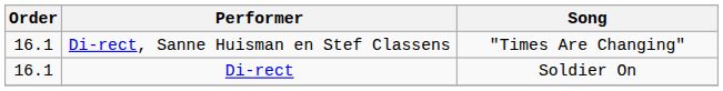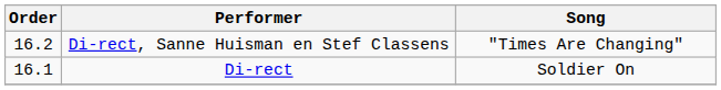Di-rect, Sanne Huisman en Stef Classens | Order: 16.1 -> 16.2
